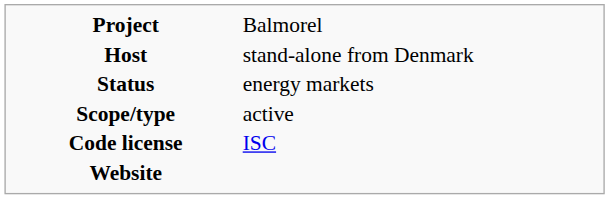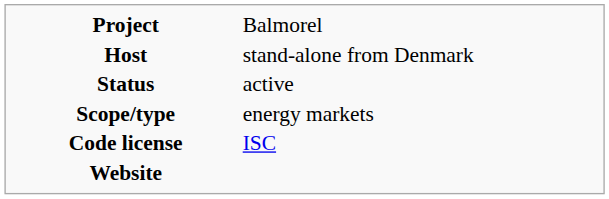Status | column 2: energy markets -> active
Scope/type | column 2: active -> energy markets
